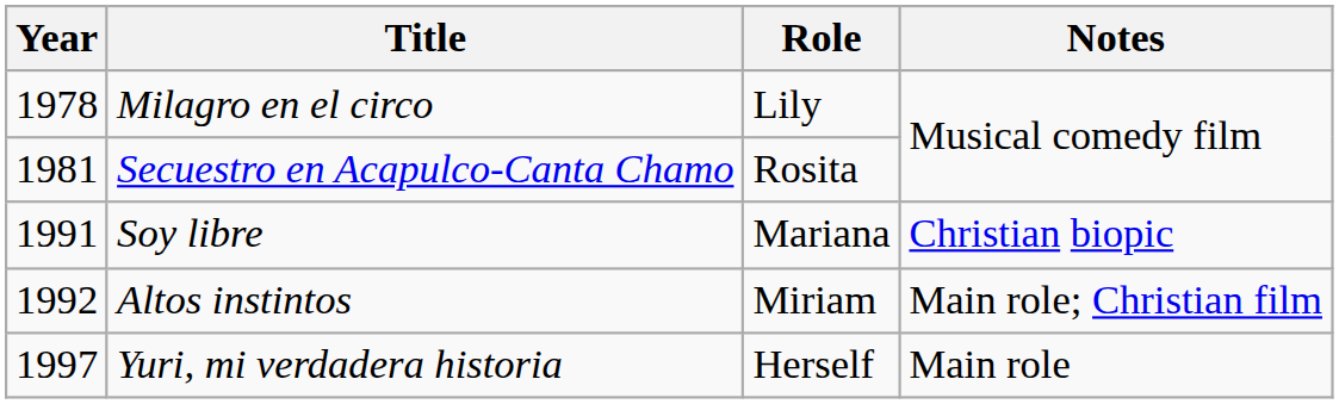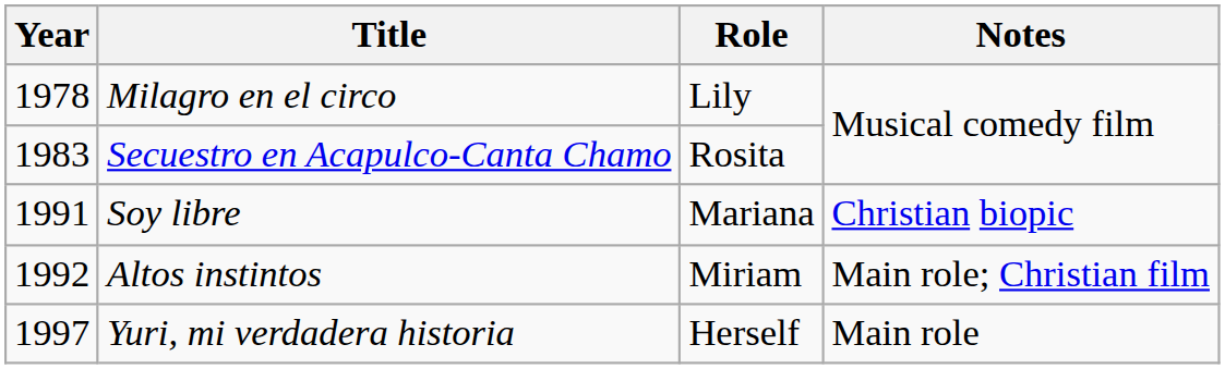Secuestro en Acapulco-Canta Chamo | Year: 1981 -> 1983
